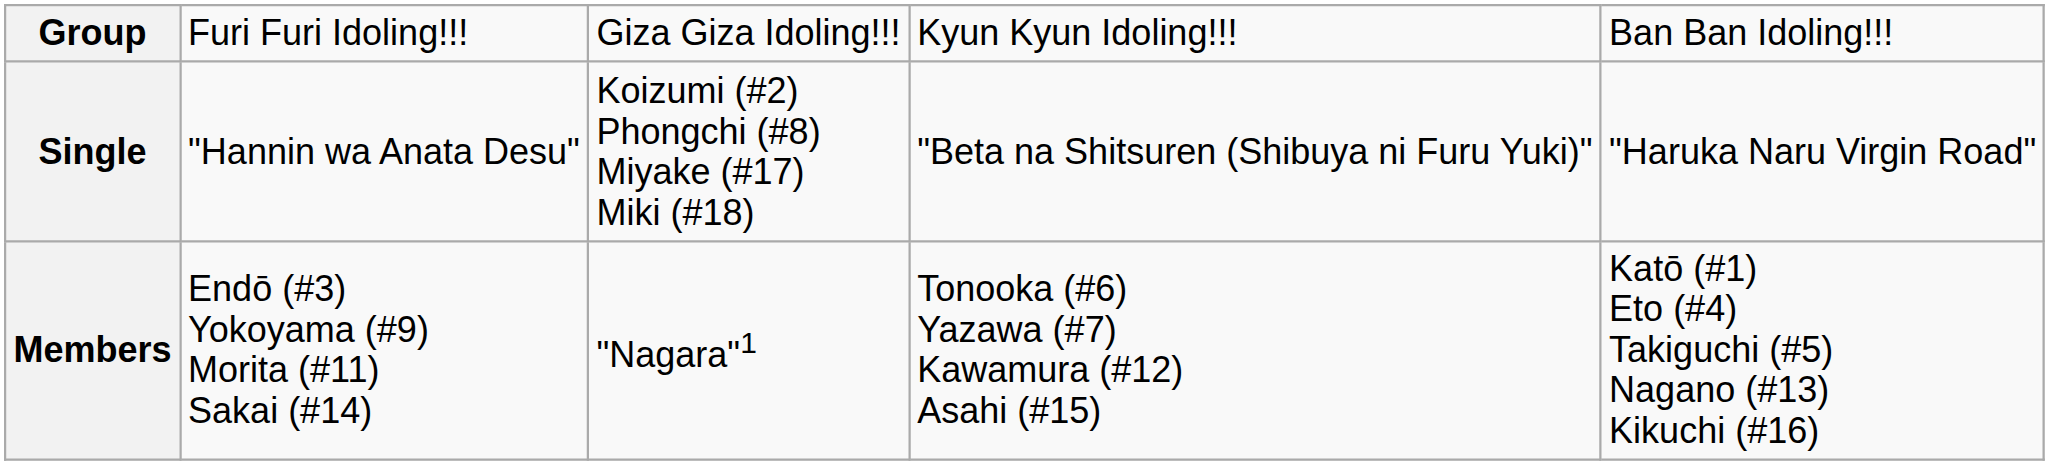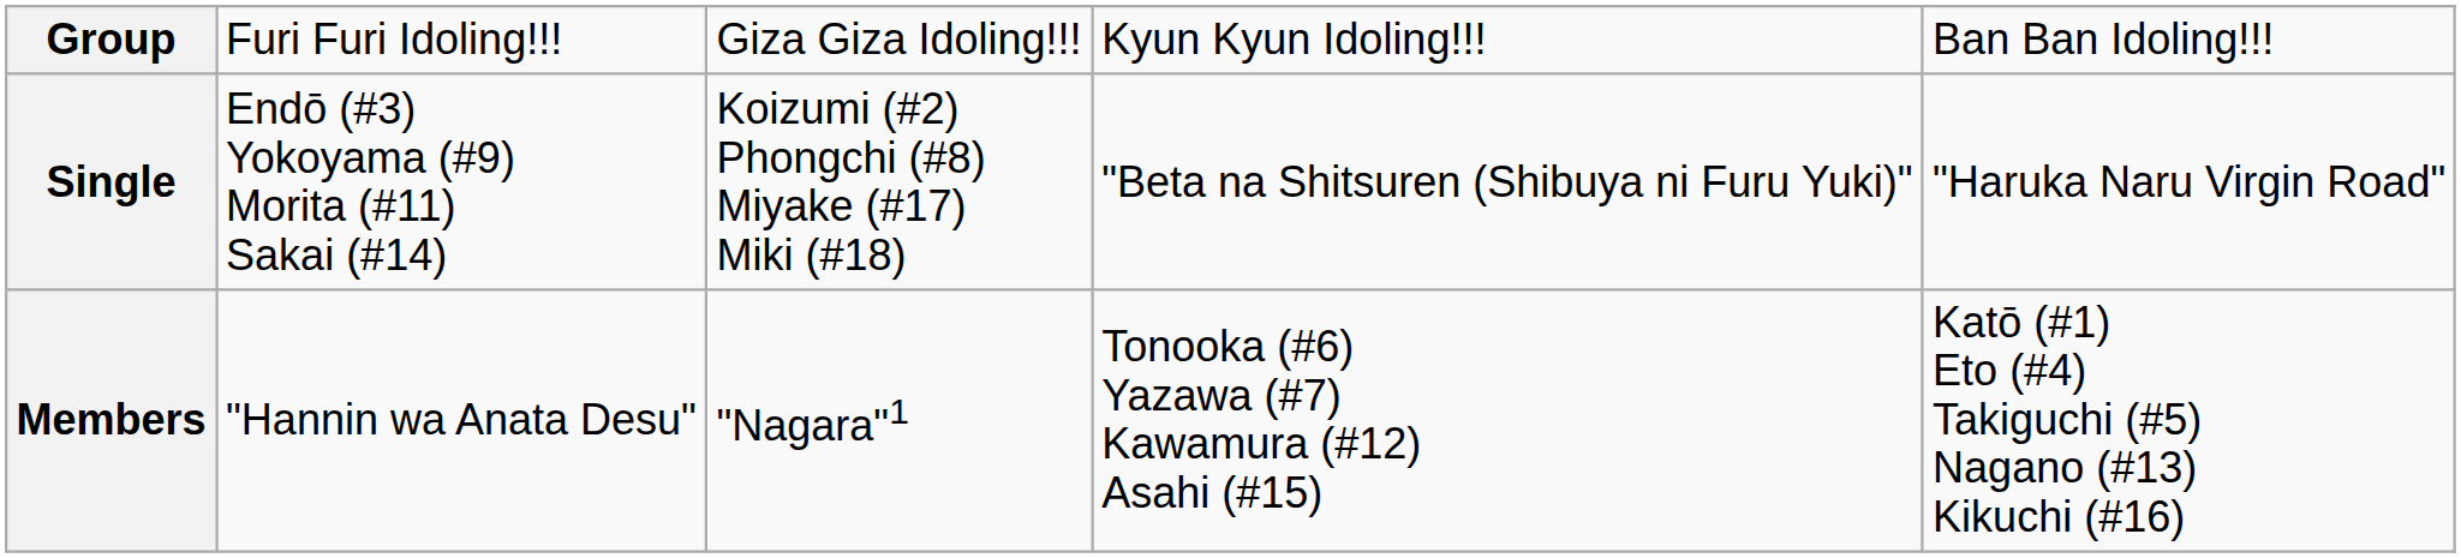Single | column 2: "Hannin wa Anata Desu" -> Endō (#3) Yokoyama (#9) Morita (#11) Sakai (#14)
Members | column 2: Endō (#3) Yokoyama (#9) Morita (#11) Sakai (#14) -> "Hannin wa Anata Desu"
